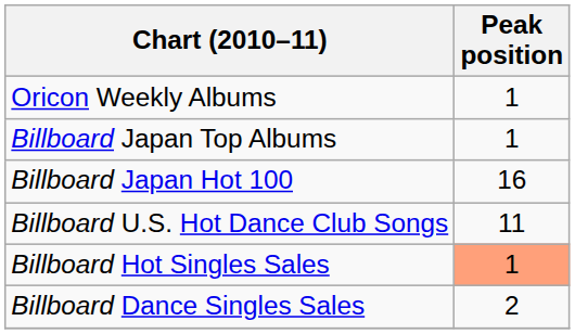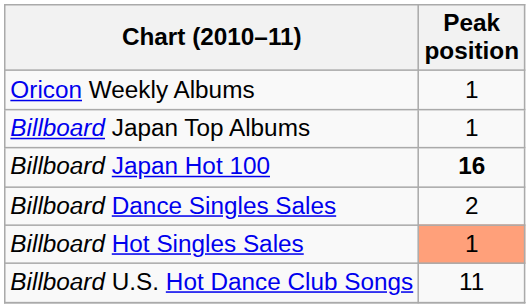Billboard Japan Hot 100 | Peak position: normal -> bold
rows swapped: Billboard U.S. Hot Dance Club Songs <-> Billboard Dance Singles Sales
